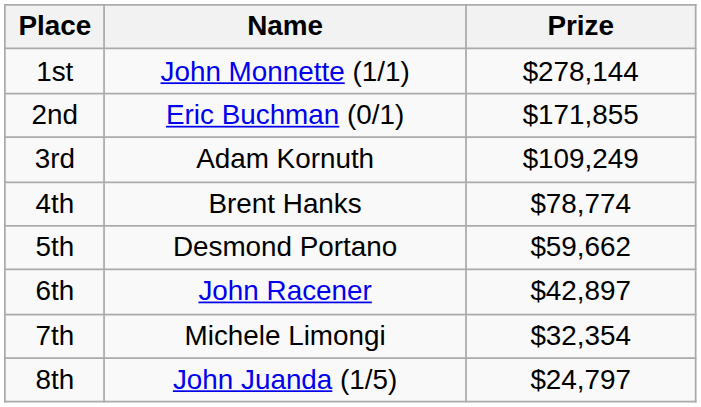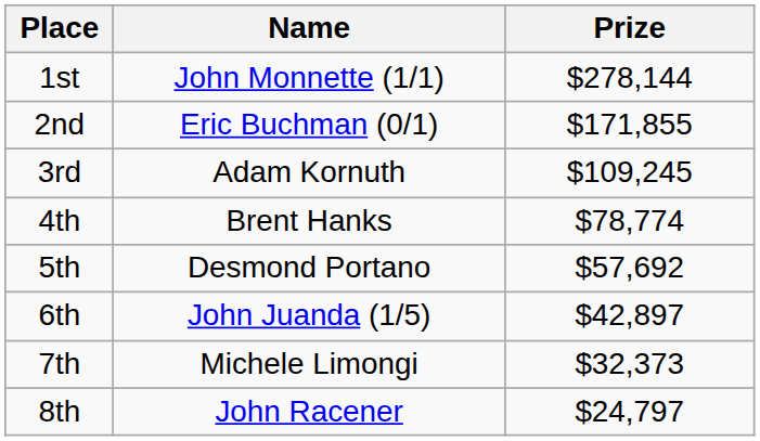3rd | Prize: $109,249 -> $109,245
5th | Prize: $59,662 -> $57,692
6th | Name: John Racener -> John Juanda (1/5)
7th | Prize: $32,354 -> $32,373
8th | Name: John Juanda (1/5) -> John Racener
